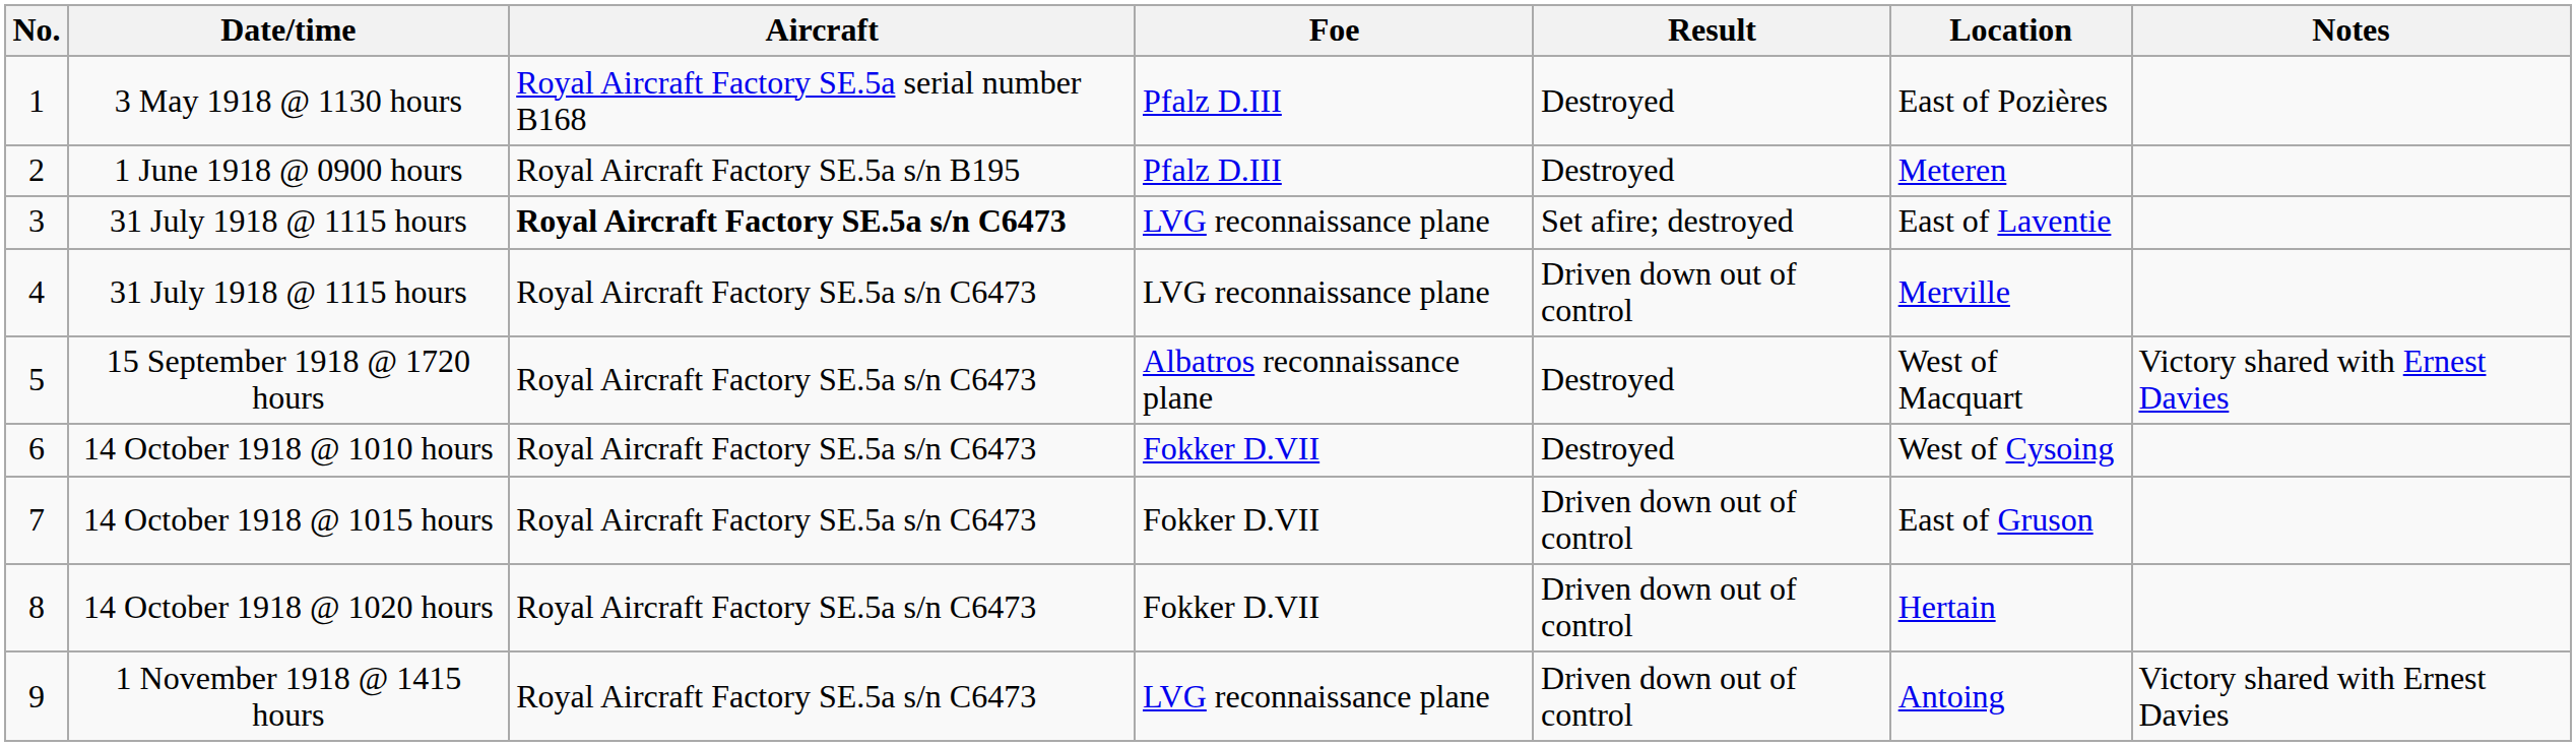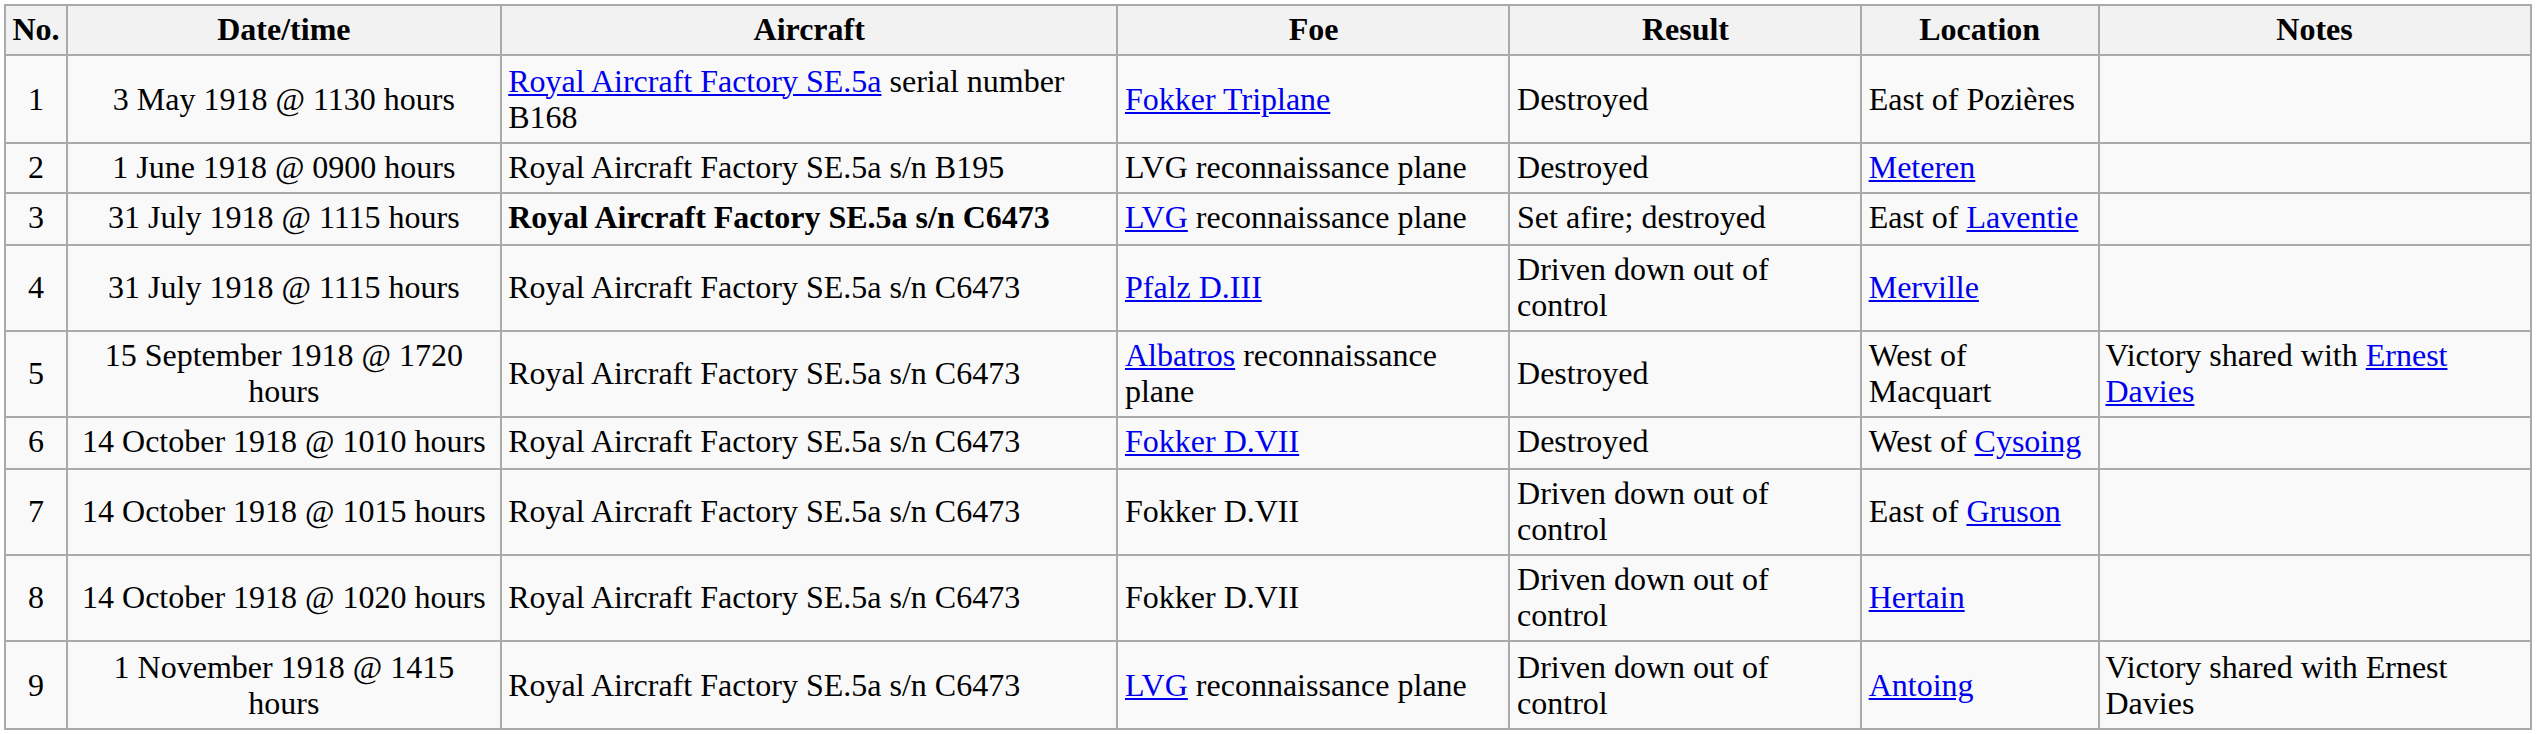1 | Foe: Pfalz D.III -> Fokker Triplane
2 | Foe: Pfalz D.III -> LVG reconnaissance plane
4 | Foe: LVG reconnaissance plane -> Pfalz D.III
